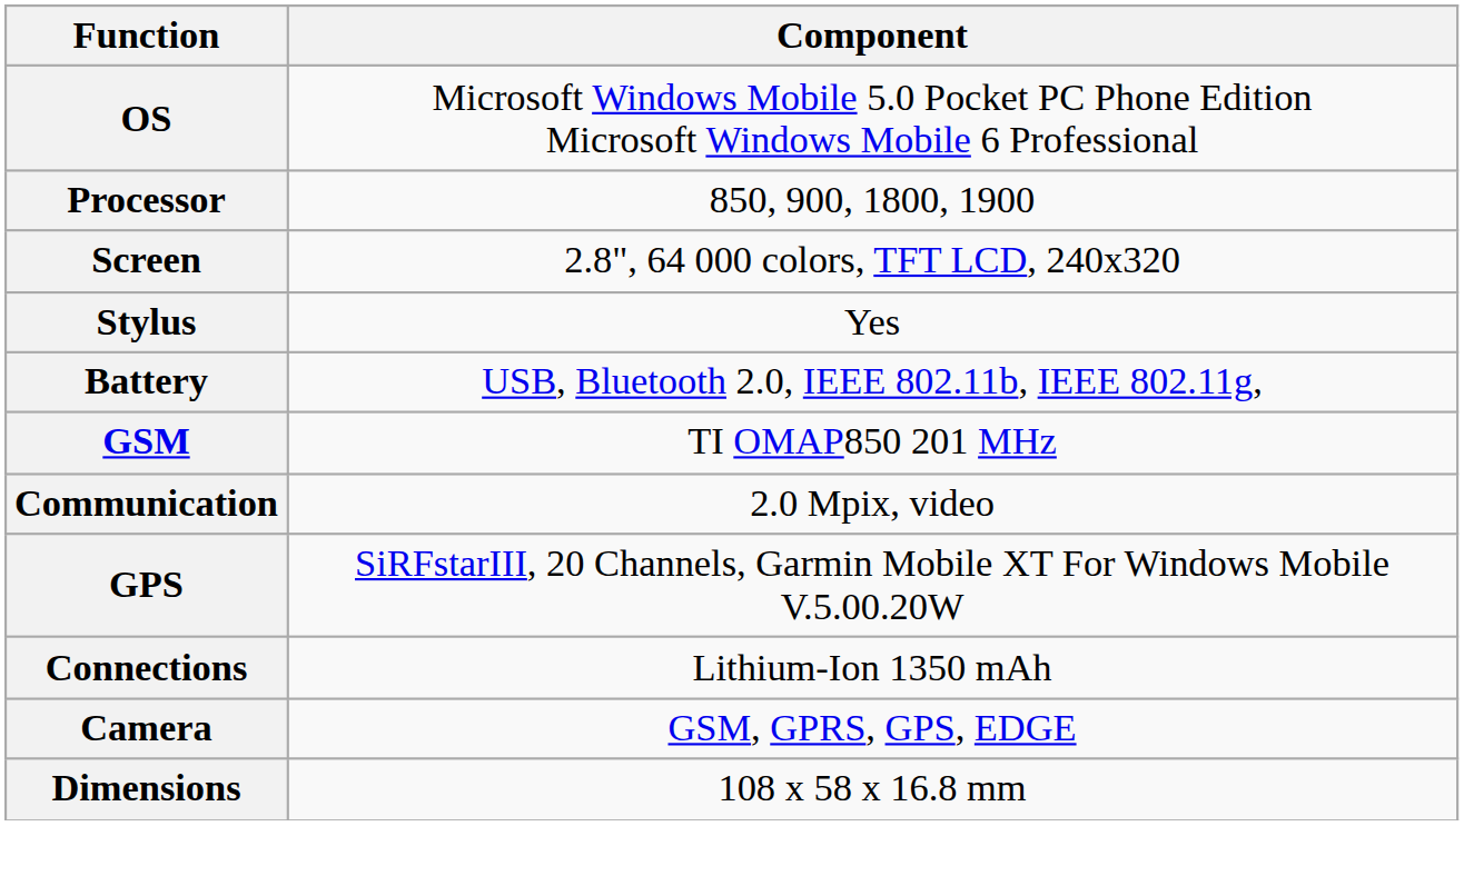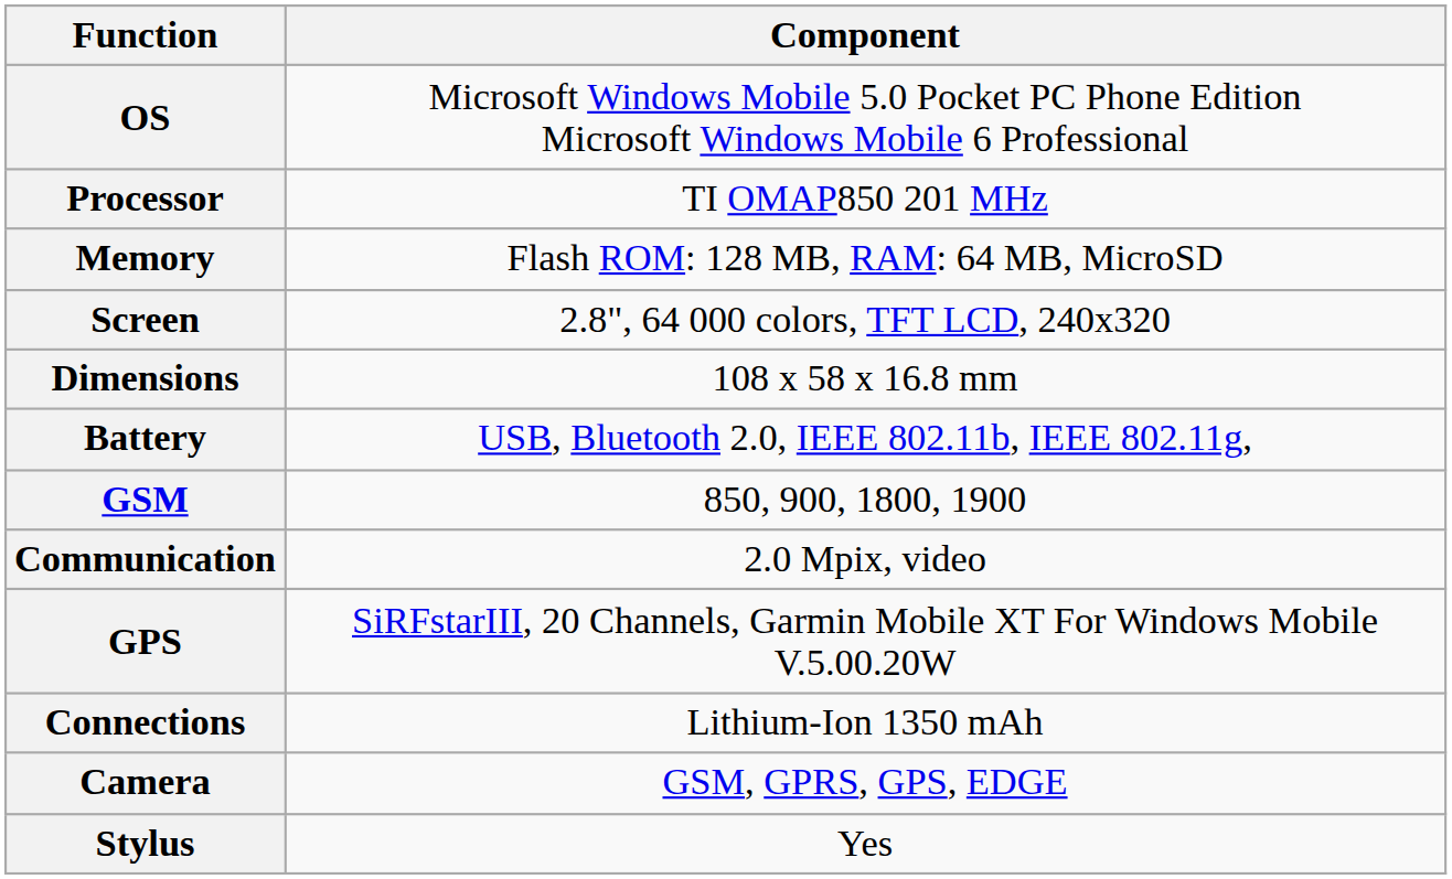Processor | Component: 850, 900, 1800, 1900 -> TI OMAP850 201 MHz
+ row: Memory | Flash ROM: 128 MB, RAM: 64 MB, MicroSD
rows swapped: Dimensions <-> Stylus
GSM | Component: TI OMAP850 201 MHz -> 850, 900, 1800, 1900
